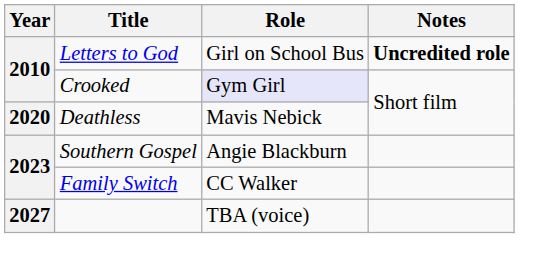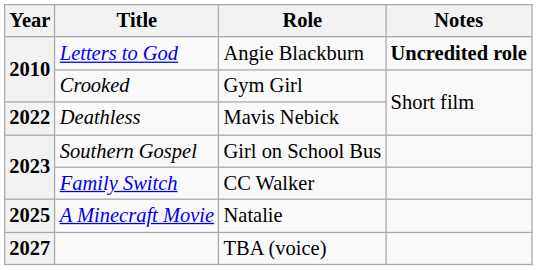Letters to God | Role: Girl on School Bus -> Angie Blackburn
Crooked | Role: lavender background -> no background
Deathless | Year: 2020 -> 2022
Southern Gospel | Role: Angie Blackburn -> Girl on School Bus
+ row: 2025 | A Minecraft Movie | Natalie
